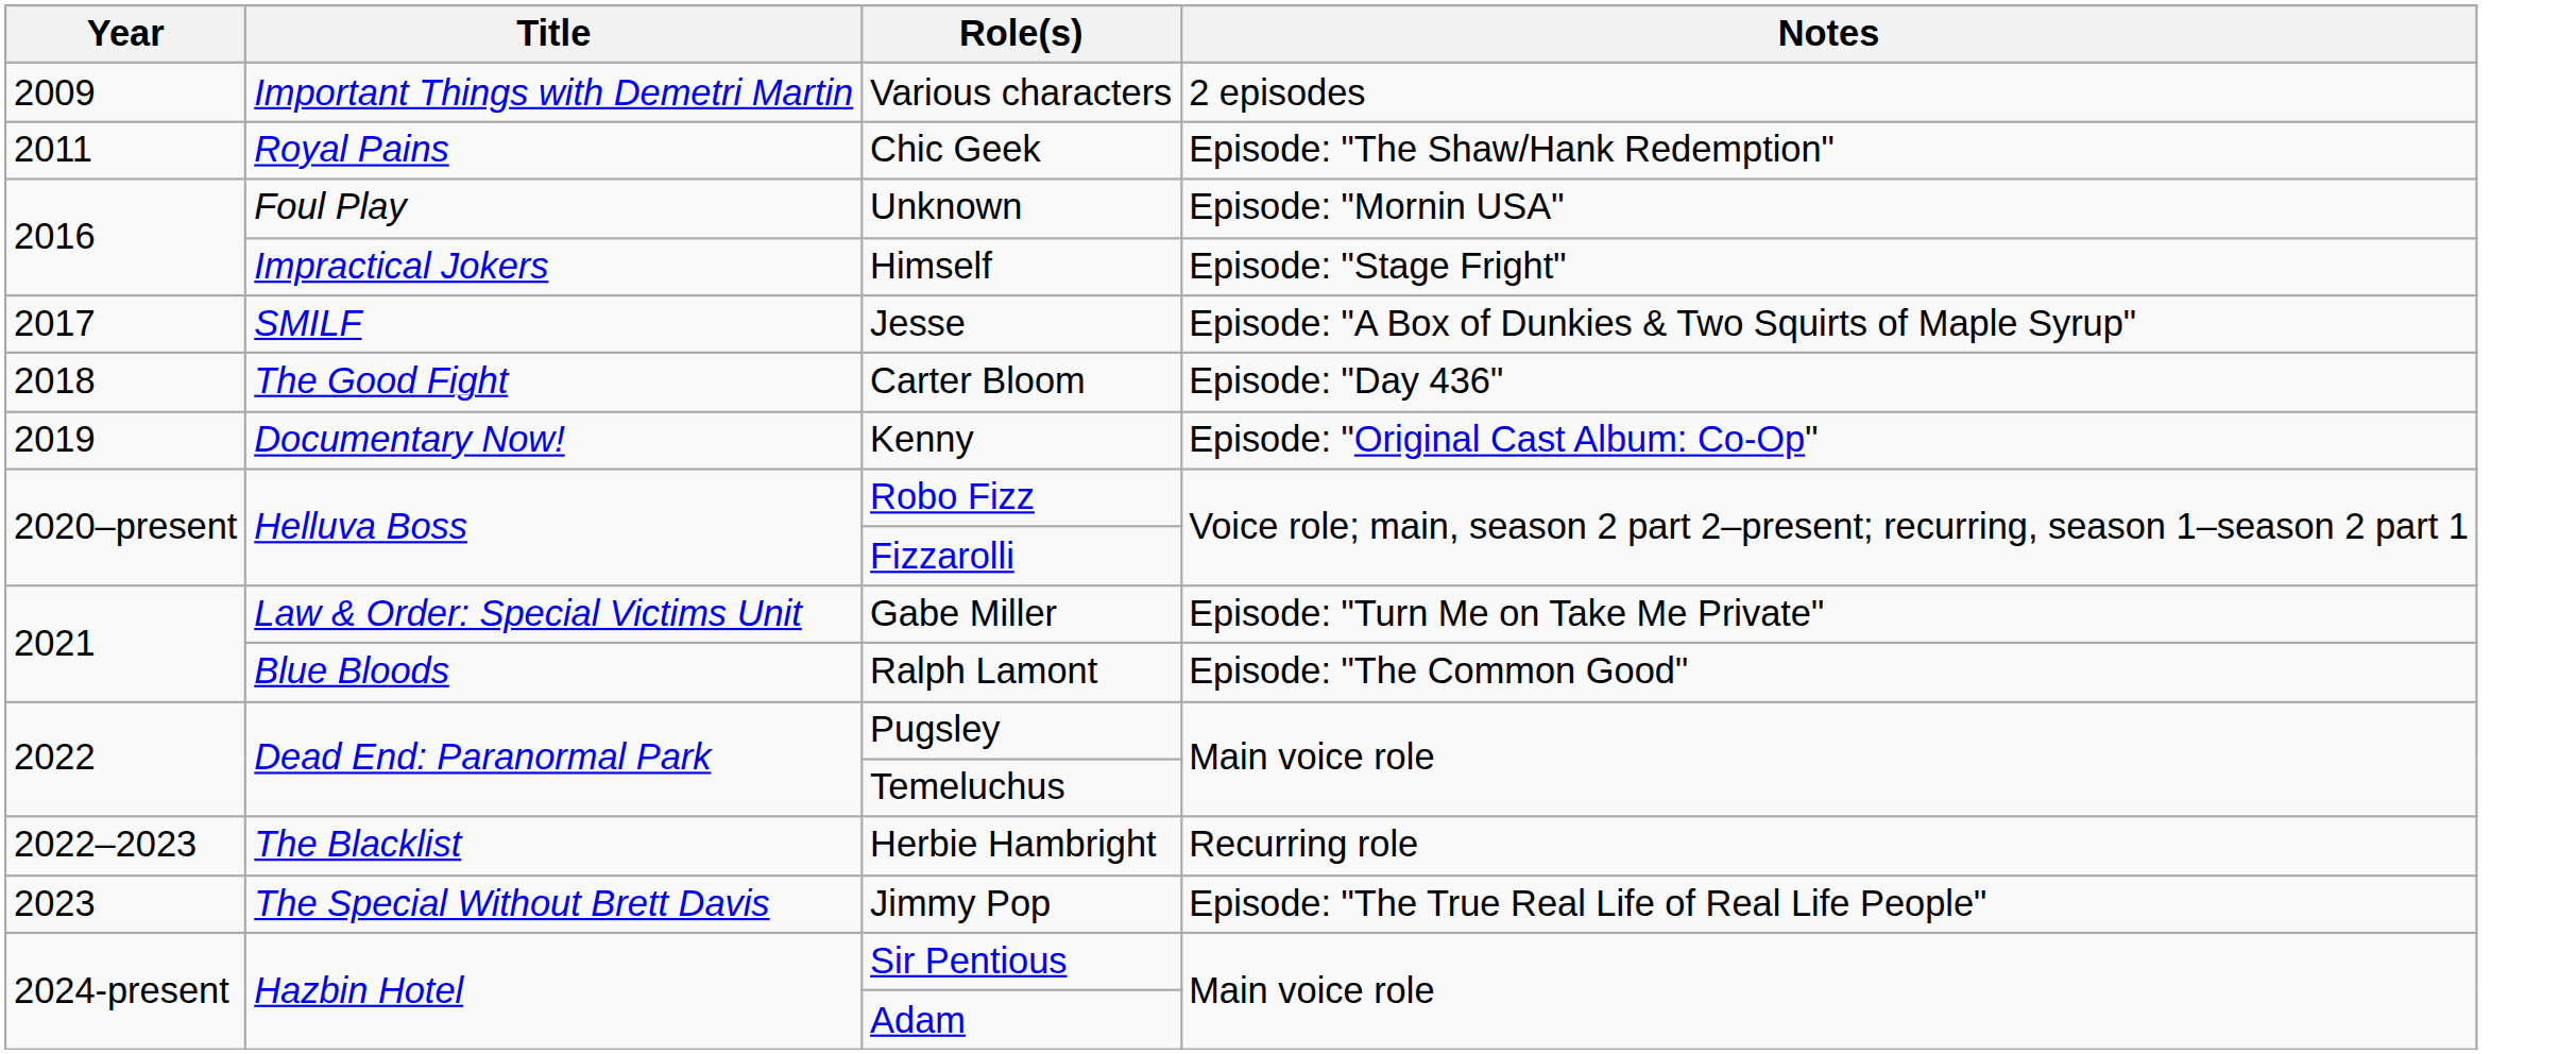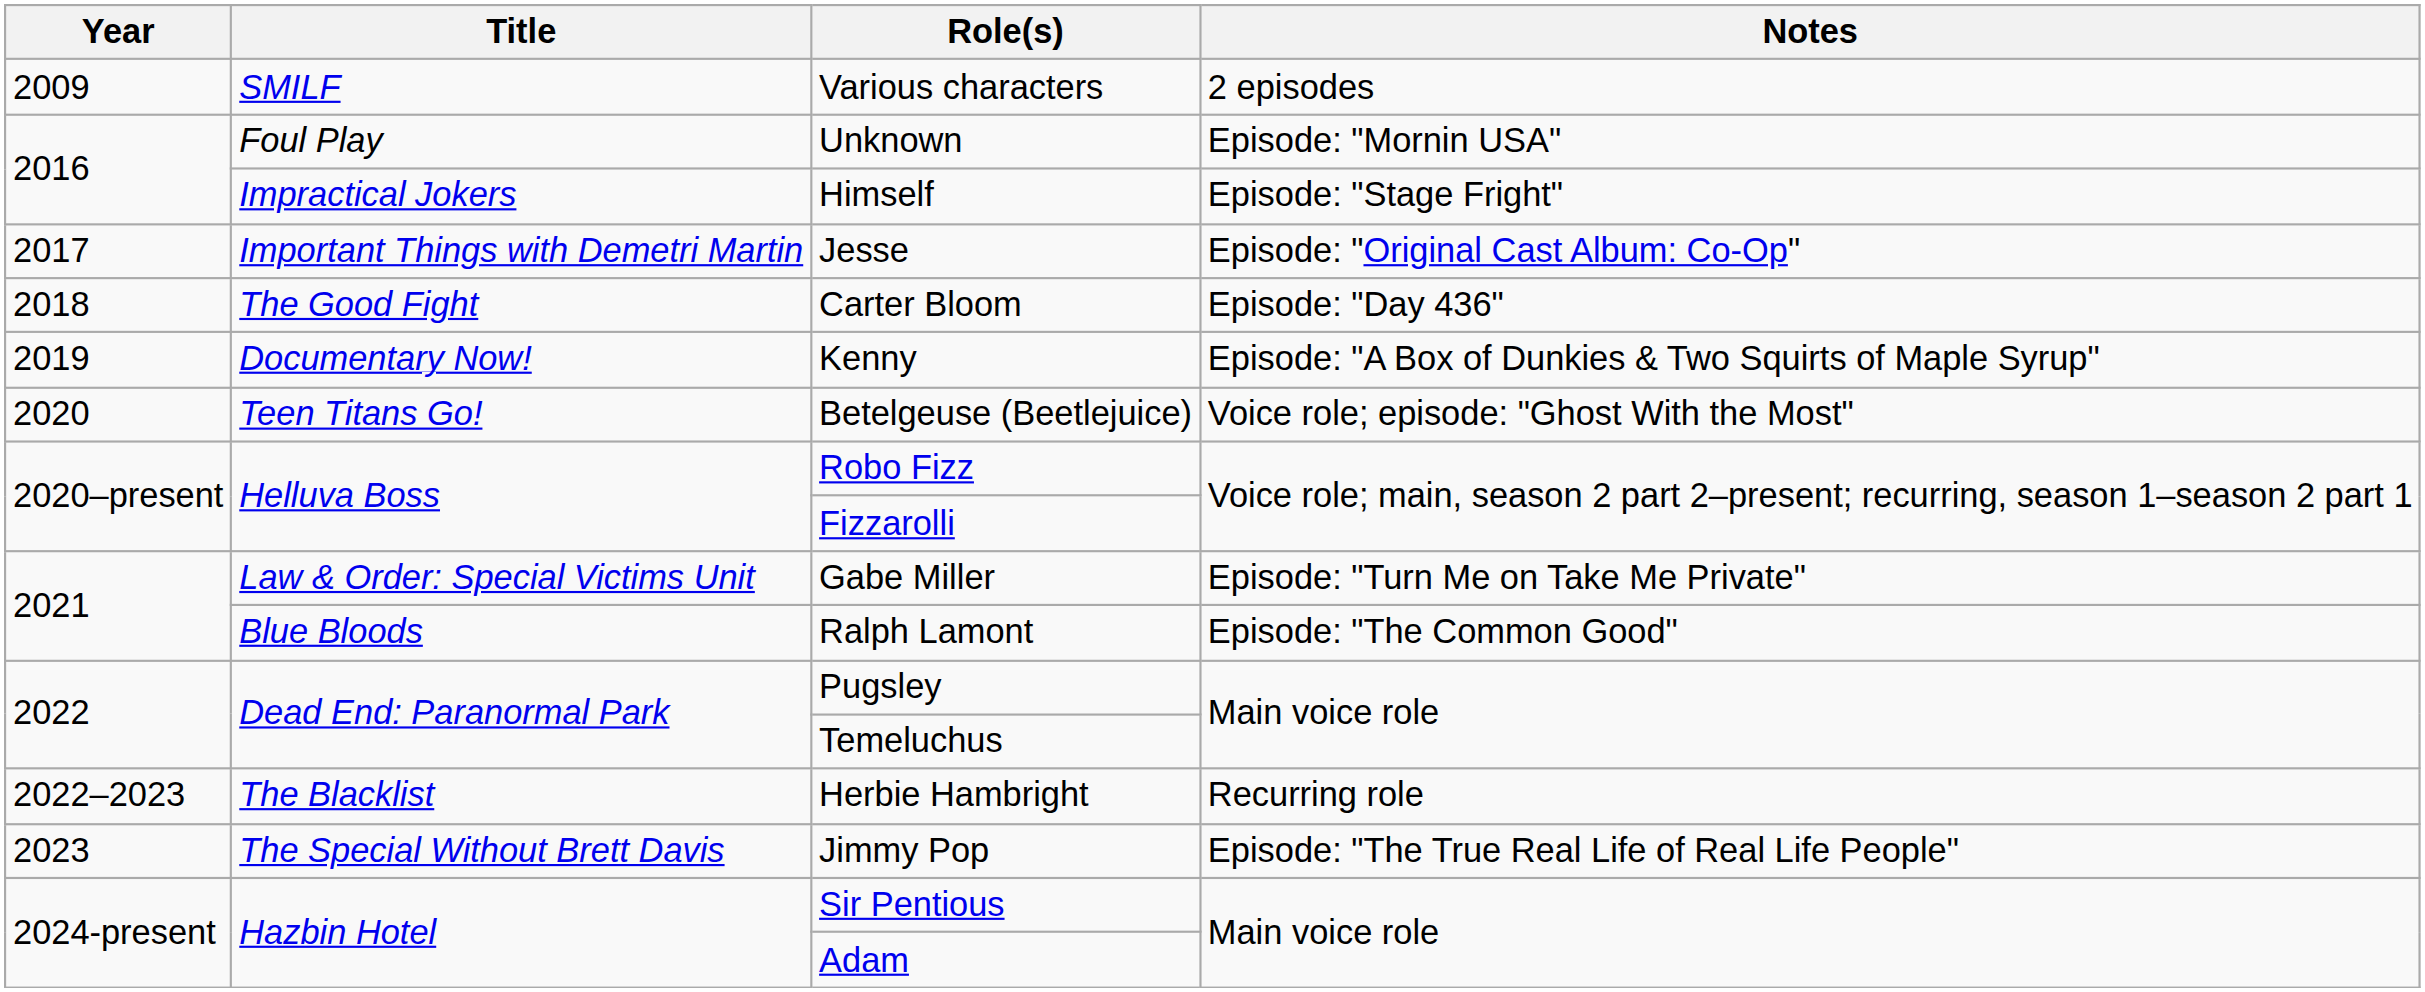Various characters | Title: Important Things with Demetri Martin -> SMILF
- row: 2011 | Royal Pains | Chic Geek | Episode: "The Shaw/Hank Redemption"
Jesse | Title: SMILF -> Important Things with Demetri Martin
Jesse | Notes: Episode: "A Box of Dunkies & Two Squirts of Maple Syrup" -> Episode: "Original Cast Album: Co-Op"
Kenny | Notes: Episode: "Original Cast Album: Co-Op" -> Episode: "A Box of Dunkies & Two Squirts of Maple Syrup"
+ row: 2020 | Teen Titans Go! | Betelgeuse (Beetlejuice) | Voice role; episode: "Ghost With the Most"
